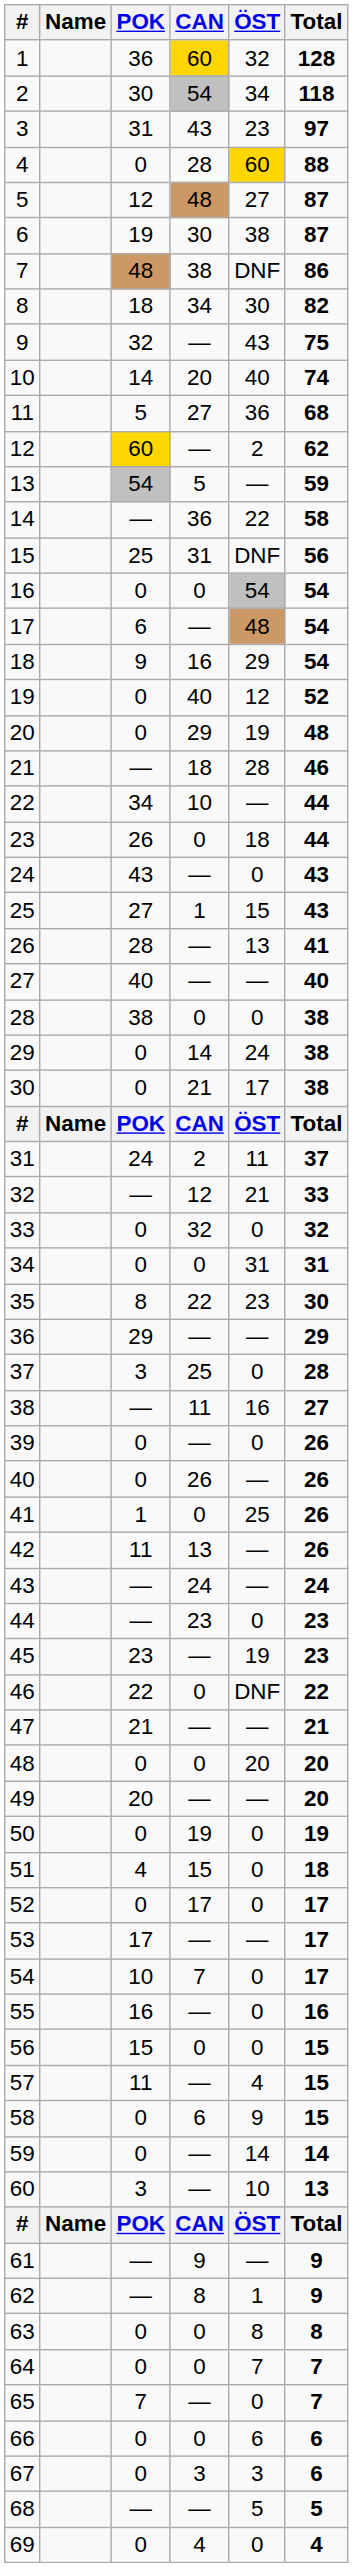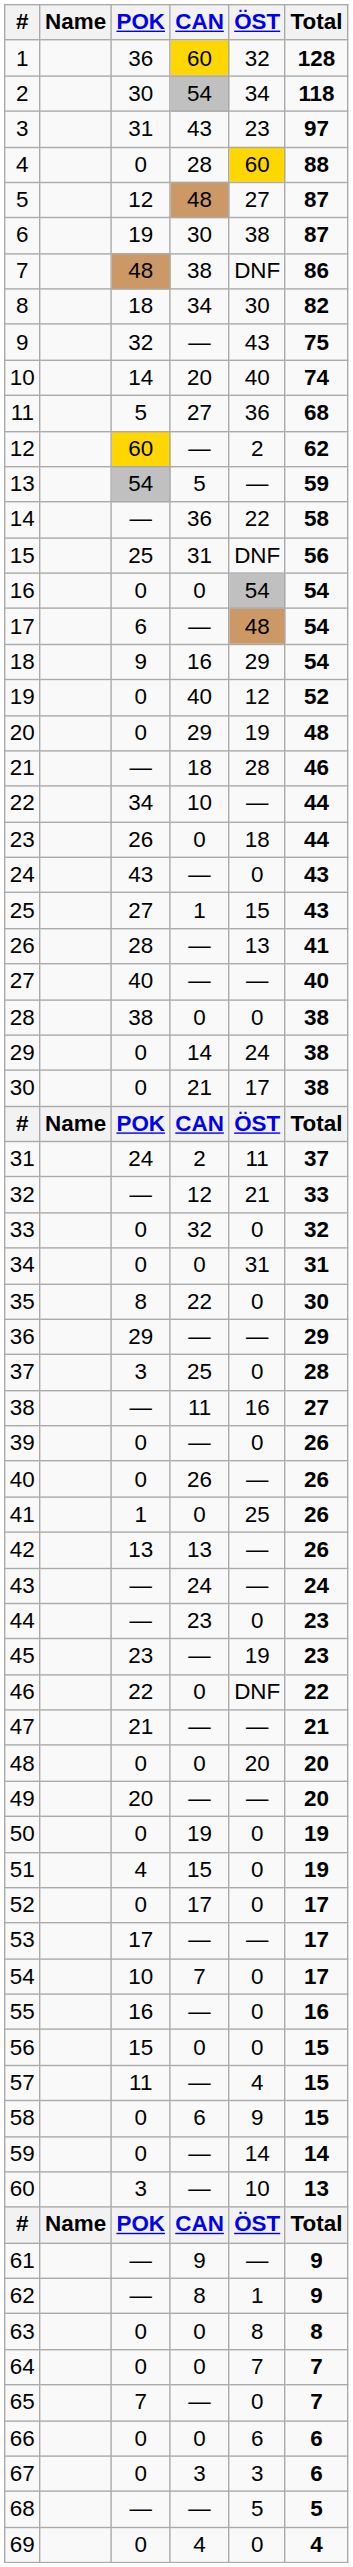35 | ÖST: 23 -> 0
42 | POK: 11 -> 13
51 | Total: 18 -> 19
